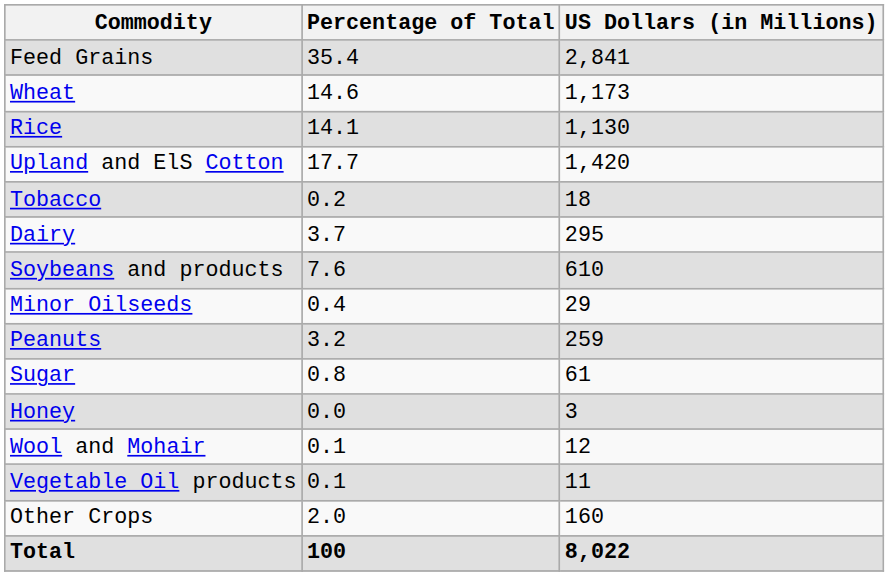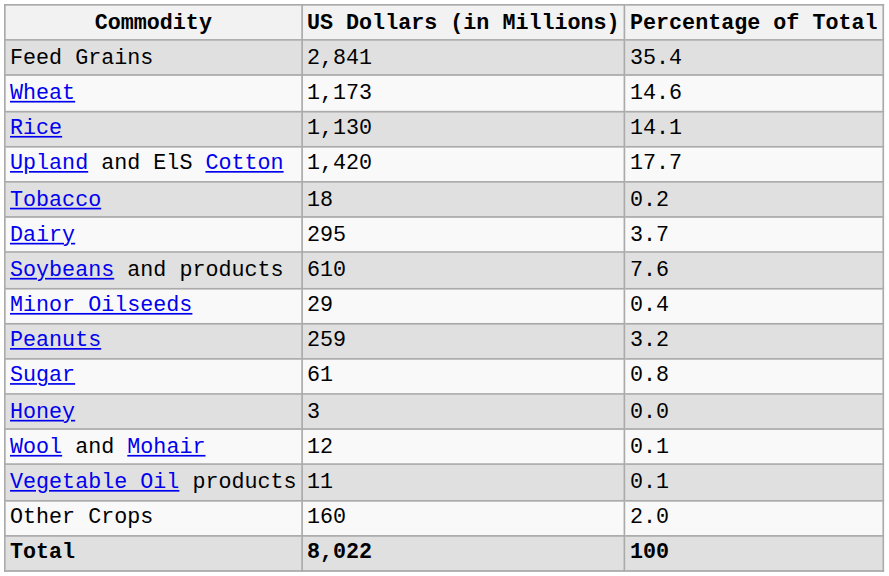columns swapped: US Dollars (in Millions) <-> Percentage of Total
